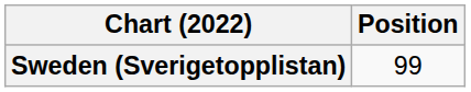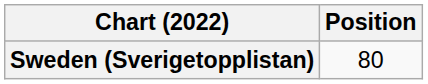Sweden (Sverigetopplistan) | Position: 99 -> 80
